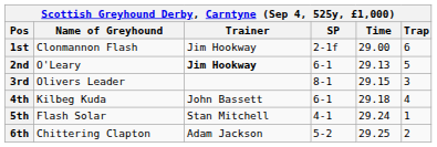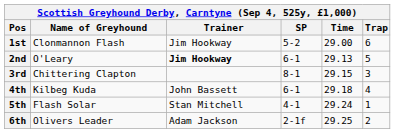1st | SP: 2-1f -> 5-2
3rd | Name of Greyhound: Olivers Leader -> Chittering Clapton
6th | Name of Greyhound: Chittering Clapton -> Olivers Leader
6th | SP: 5-2 -> 2-1f
